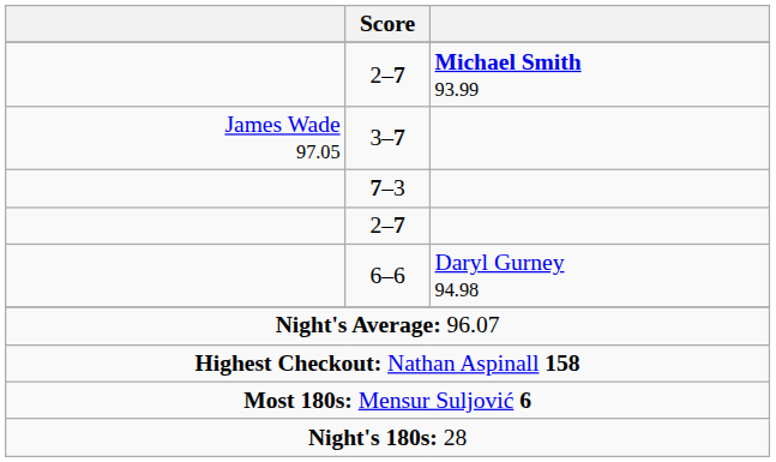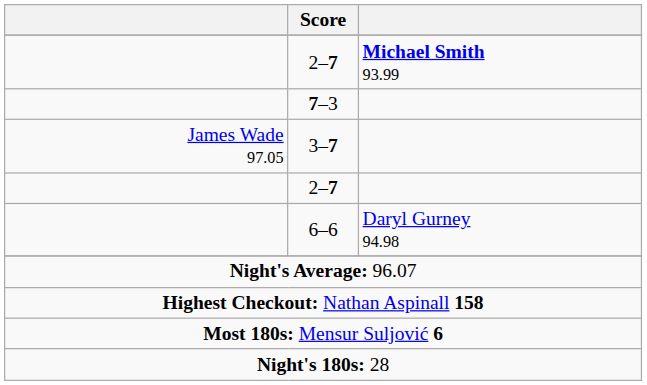rows swapped: 3–7 <-> 7–3
